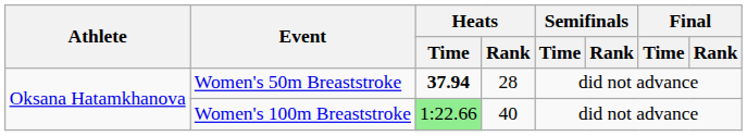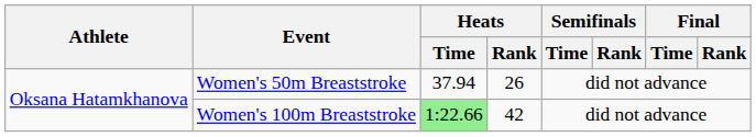Women's 50m Breaststroke | Heats / Time: bold -> normal
Women's 50m Breaststroke | Heats / Rank: 28 -> 26
Women's 100m Breaststroke | Heats / Rank: 40 -> 42
